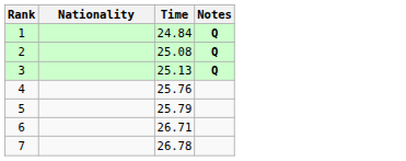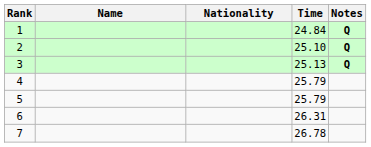+ column: Name
2 | Time: 25.08 -> 25.10
4 | Time: 25.76 -> 25.79
6 | Time: 26.71 -> 26.31
